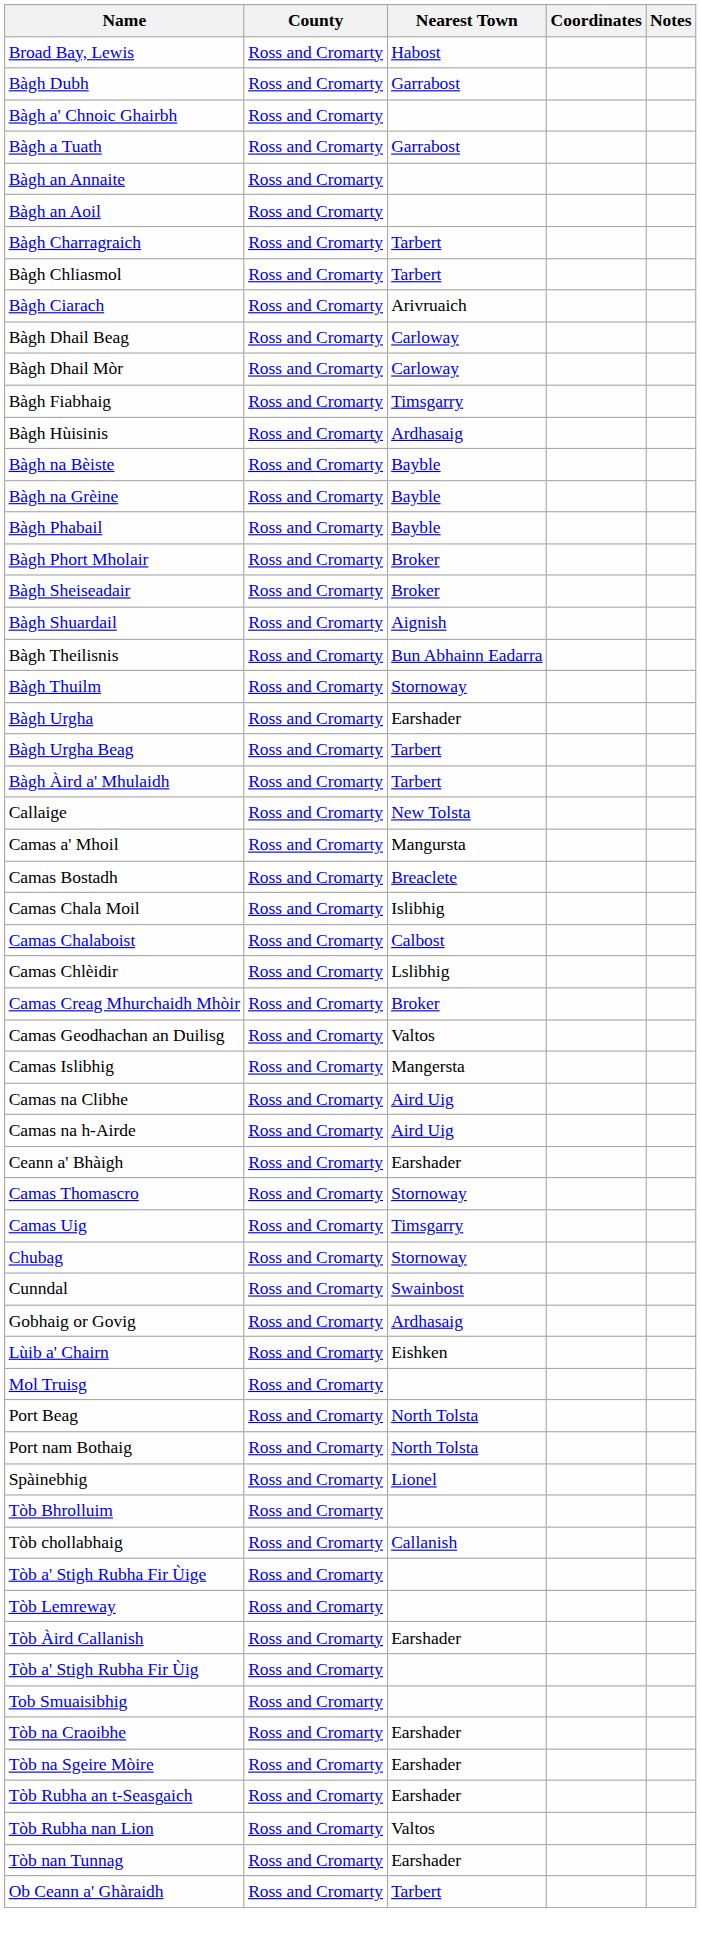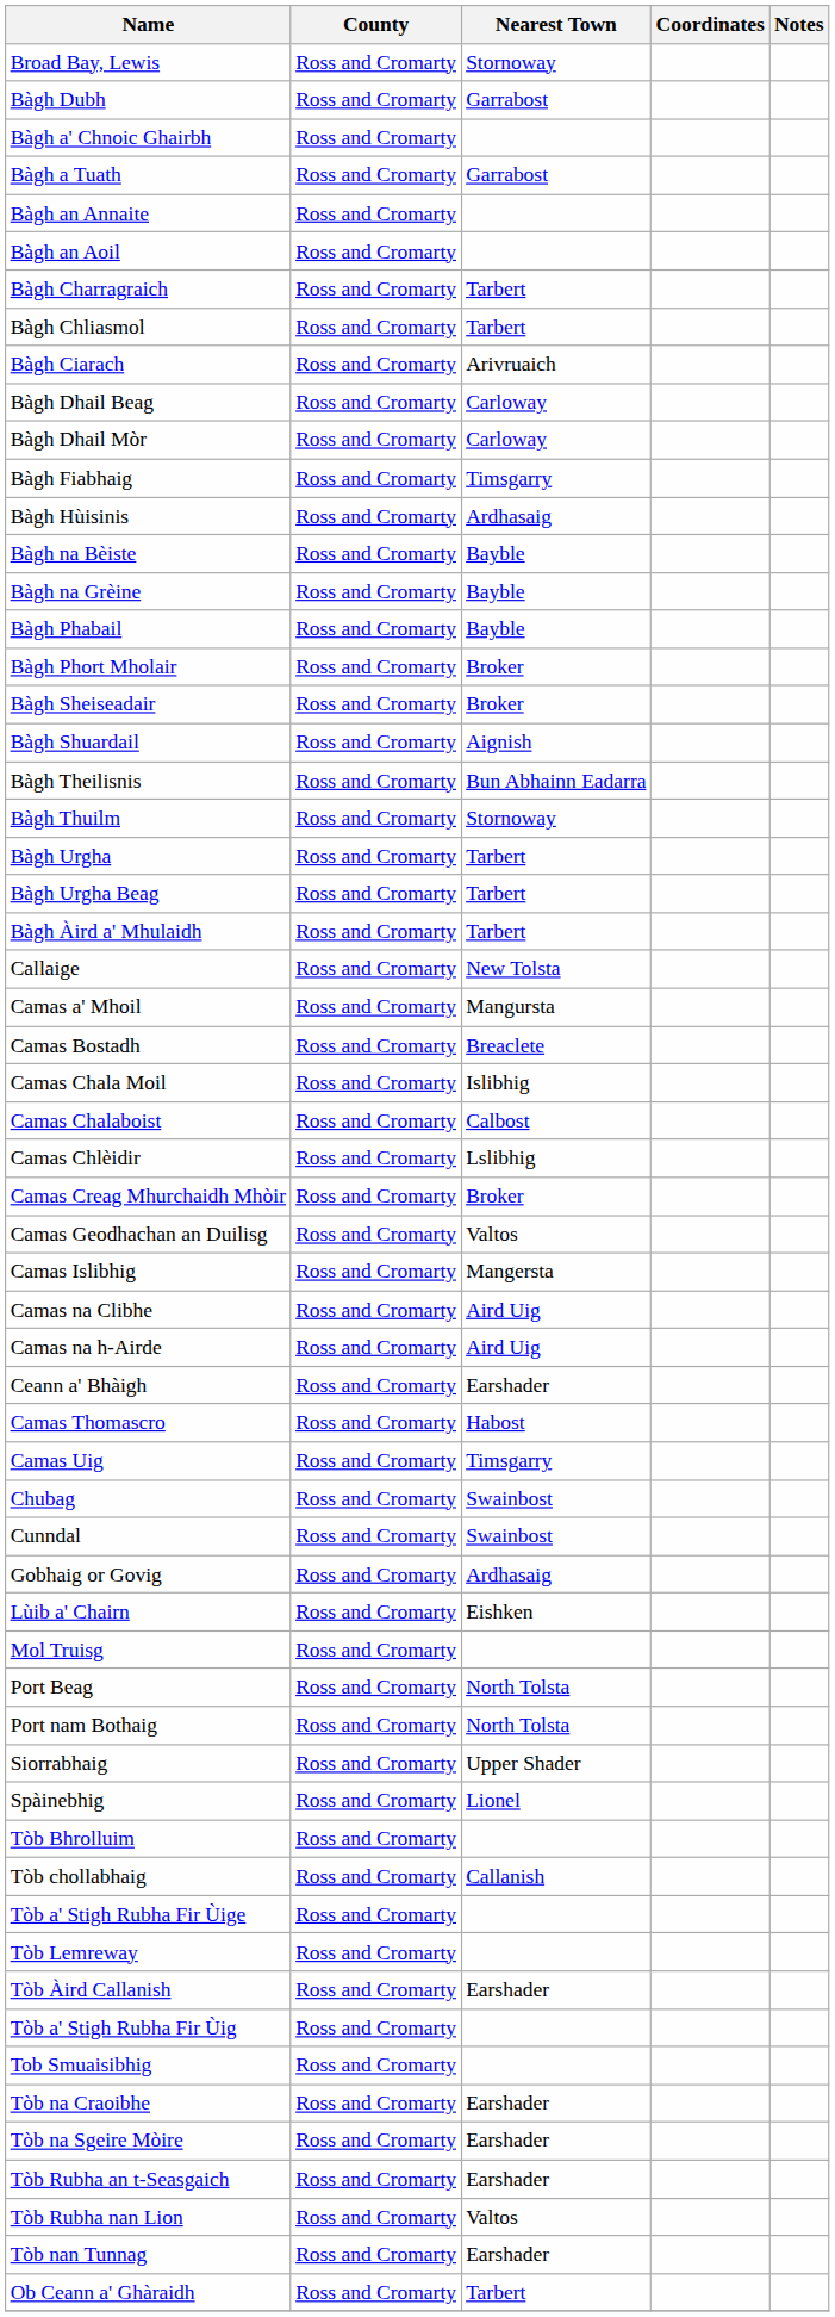Broad Bay, Lewis | Nearest Town: Habost -> Stornoway
Bàgh Urgha | Nearest Town: Earshader -> Tarbert
Camas Thomascro | Nearest Town: Stornoway -> Habost
Chubag | Nearest Town: Stornoway -> Swainbost
+ row: Siorrabhaig | Ross and Cromarty | Upper Shader
